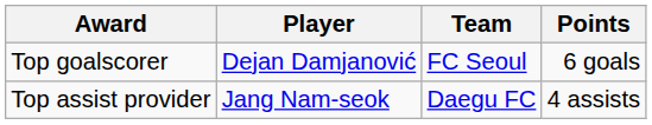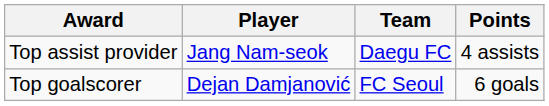rows swapped: Top goalscorer <-> Top assist provider
